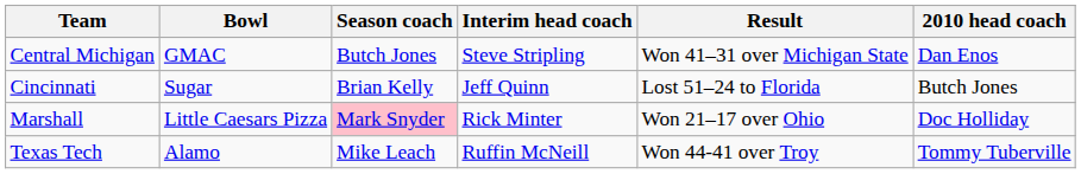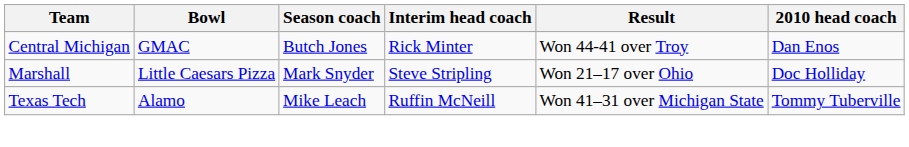Central Michigan | Interim head coach: Steve Stripling -> Rick Minter
Central Michigan | Result: Won 41–31 over Michigan State -> Won 44-41 over Troy
- row: Cincinnati | Sugar | Brian Kelly | Jeff Quinn | Lost 51–24 to Florida | Butch Jones
Marshall | Season coach: pink background -> no background
Marshall | Interim head coach: Rick Minter -> Steve Stripling
Texas Tech | Result: Won 44-41 over Troy -> Won 41–31 over Michigan State
